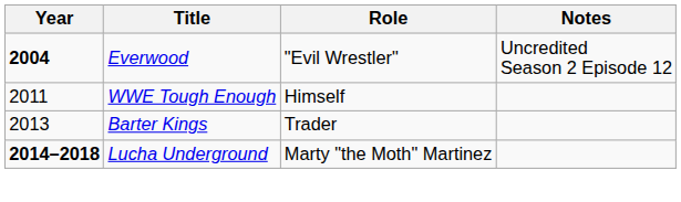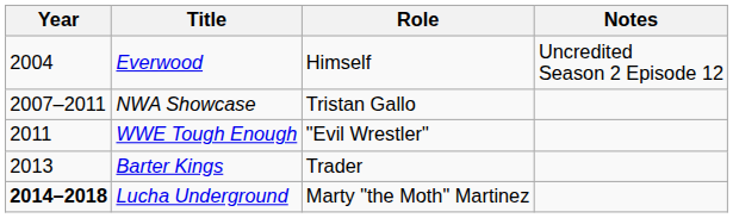Everwood | Year: bold -> normal
Everwood | Role: "Evil Wrestler" -> Himself
+ row: 2007–2011 | NWA Showcase | Tristan Gallo
WWE Tough Enough | Role: Himself -> "Evil Wrestler"
